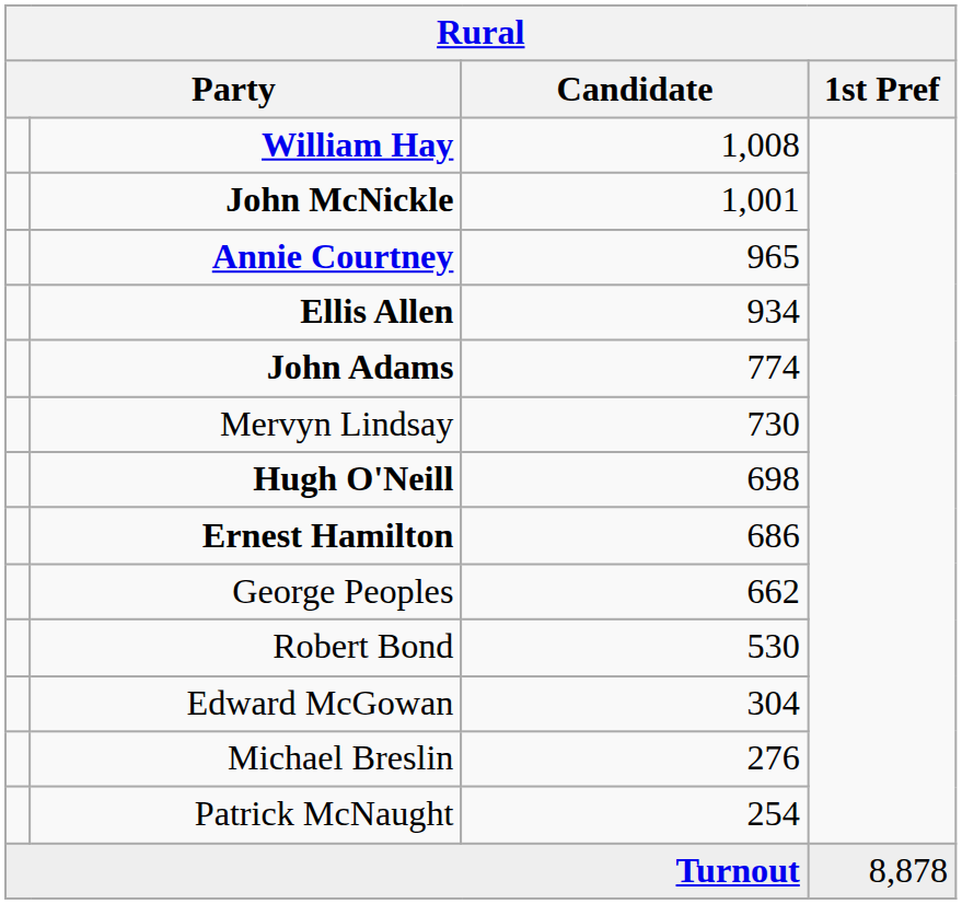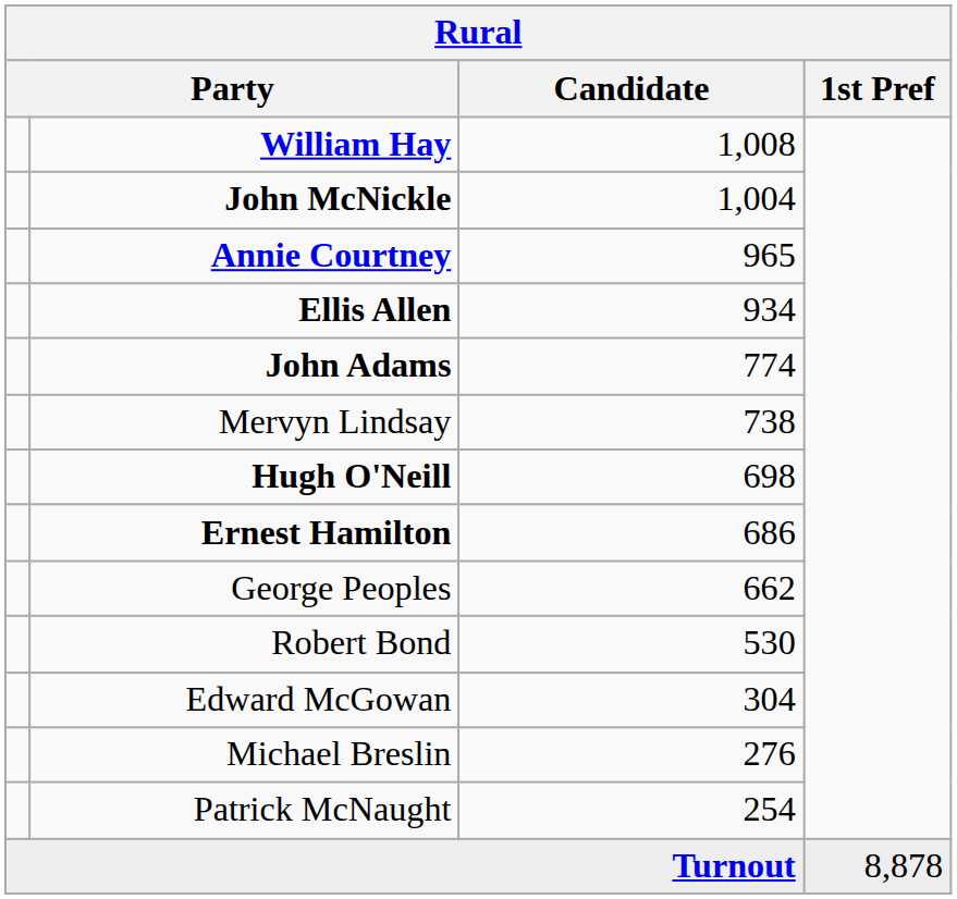John McNickle | Candidate: 1,001 -> 1,004
Mervyn Lindsay | Candidate: 730 -> 738
